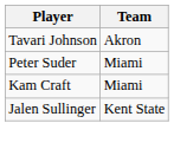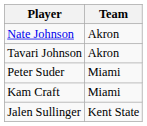+ row: Nate Johnson | Akron
